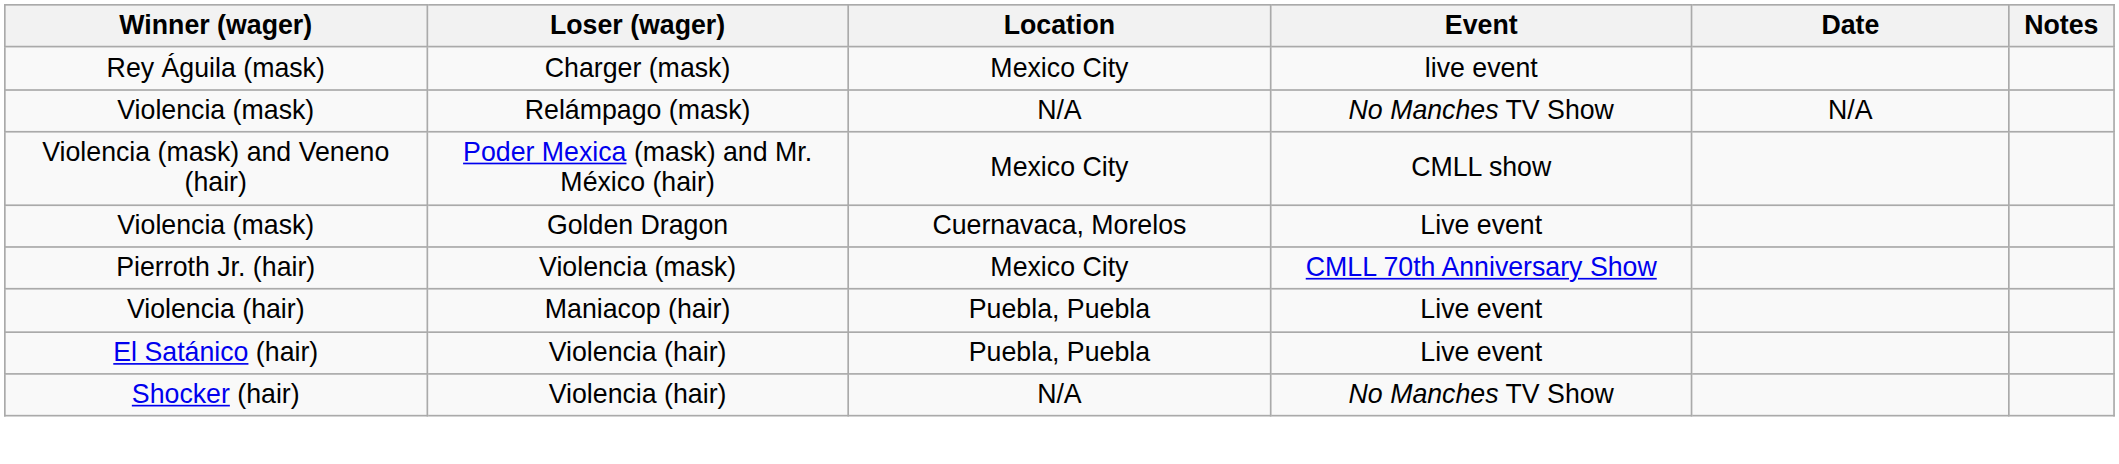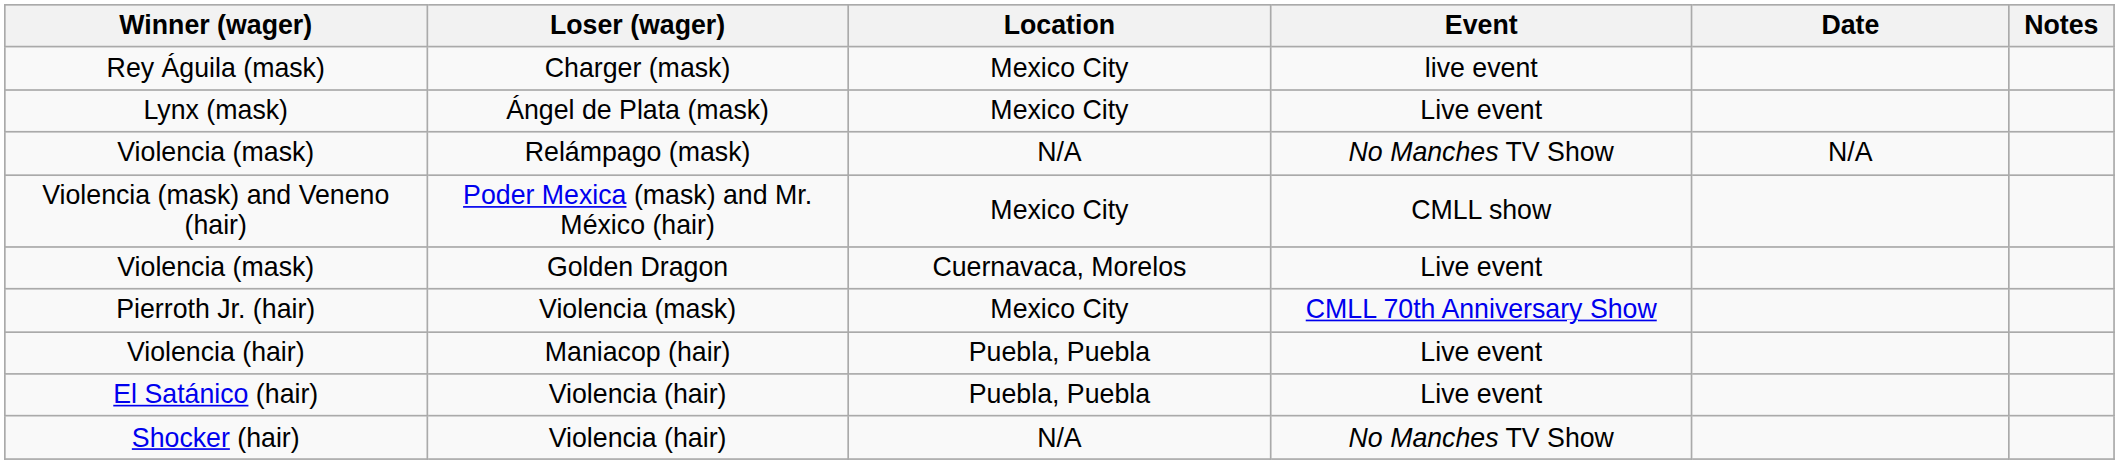+ row: Lynx (mask) | Ángel de Plata (mask) | Mexico City | Live event
